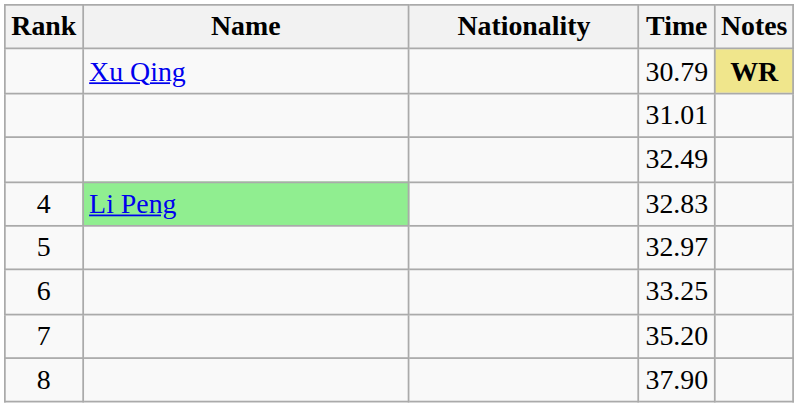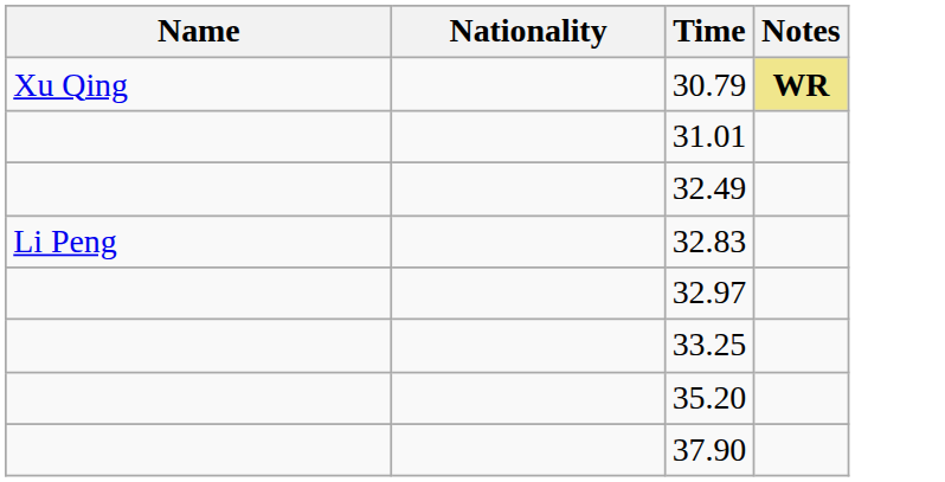- column: Rank | 4 | 5 | 6 | 7 | 8
32.83 | Name: lightgreen background -> no background
